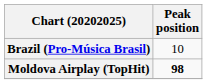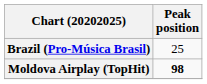Brazil (Pro-Música Brasil) | Peak position: 10 -> 25
